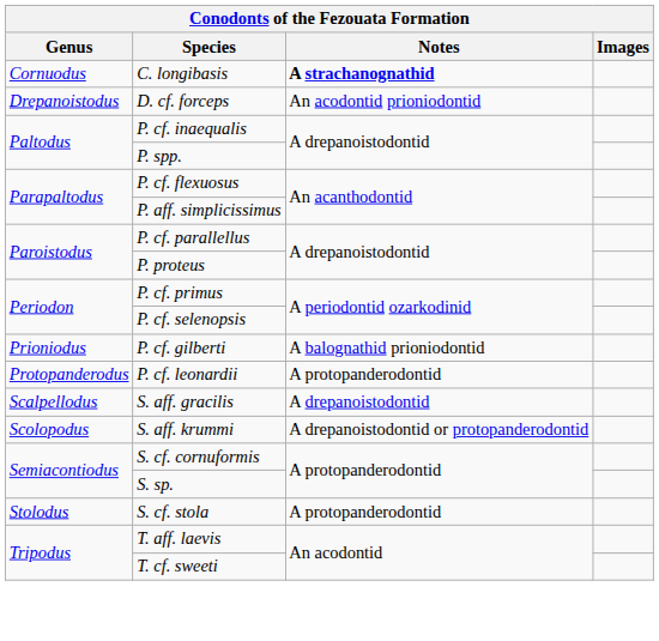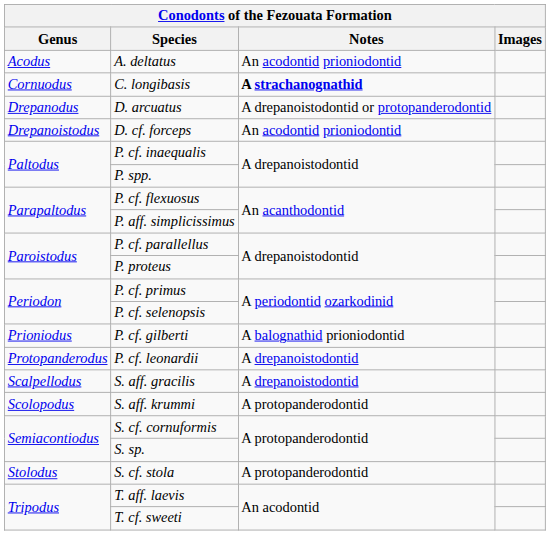+ row: Acodus | A. deltatus | An acodontid prioniodontid
+ row: Drepanodus | D. arcuatus | A drepanoistodontid or protopanderodontid
P. cf. leonardii | Notes: A protopanderodontid -> A drepanoistodontid
S. aff. krummi | Notes: A drepanoistodontid or protopanderodontid -> A protopanderodontid
